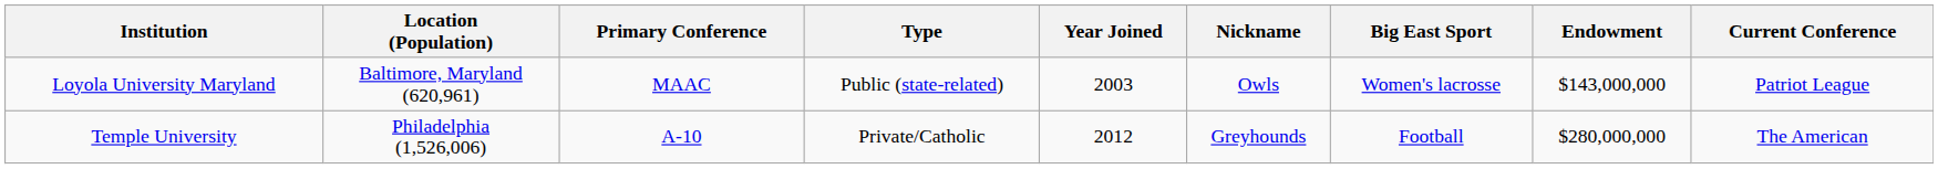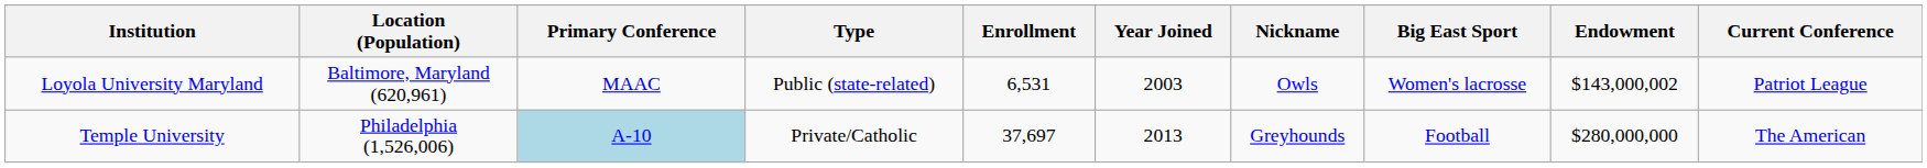+ column: Enrollment | 6,531 | 37,697
Loyola University Maryland | Endowment: $143,000,000 -> $143,000,002
Temple University | Primary Conference: no background -> lightblue background
Temple University | Year Joined: 2012 -> 2013
